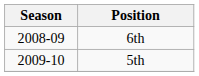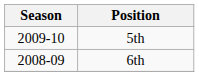rows swapped: 6th <-> 5th
